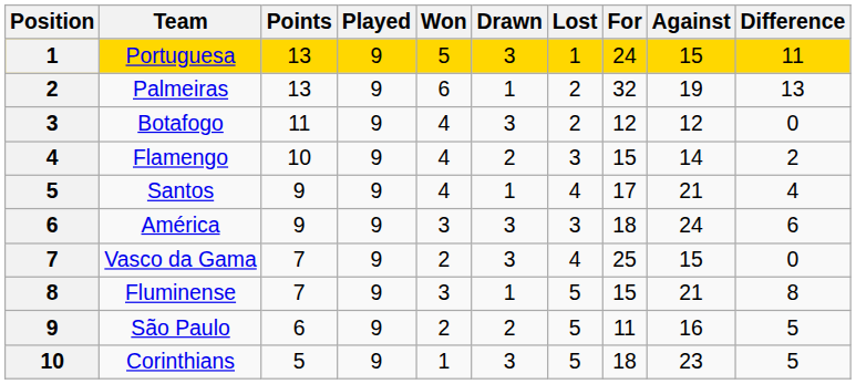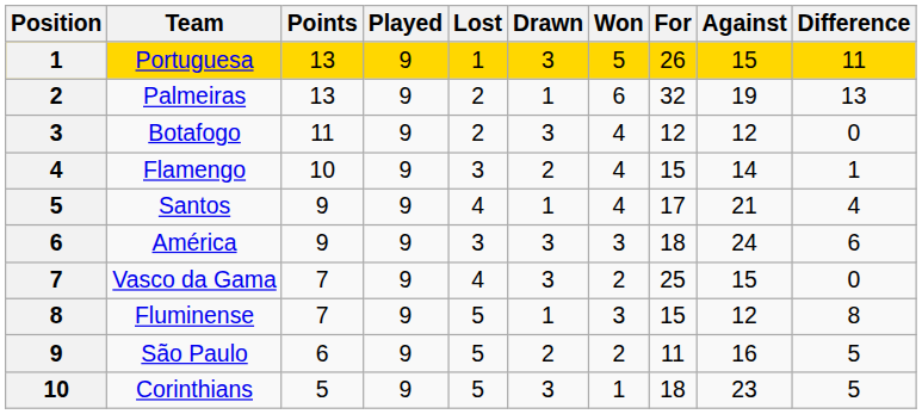columns swapped: Won <-> Lost
Portuguesa | For: 24 -> 26
Flamengo | Difference: 2 -> 1
Fluminense | Against: 21 -> 12
